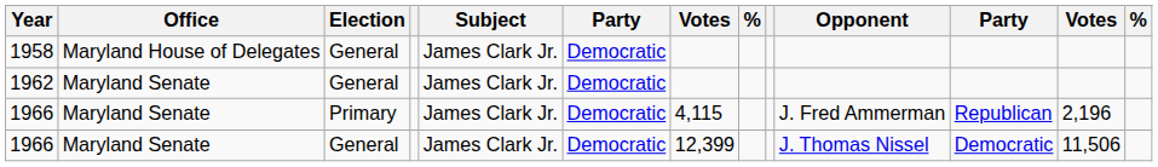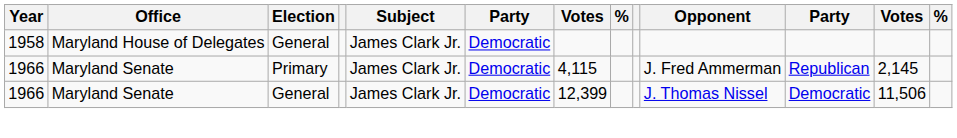- row: 1962 | Maryland Senate | General | James Clark Jr. | Democratic
1966 / Primary | column 12: 2,196 -> 2,145
